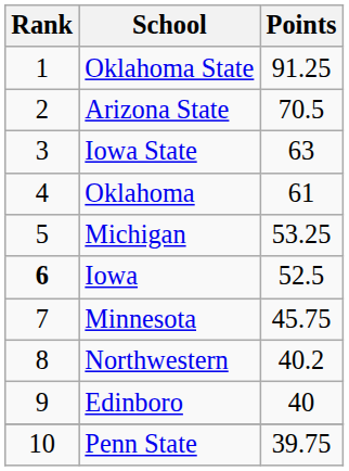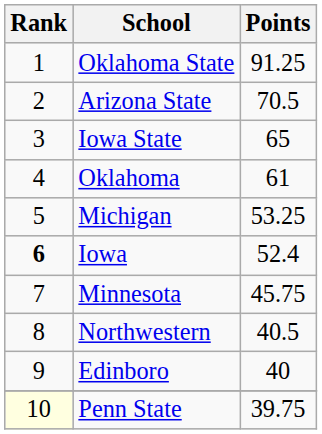Iowa State | Points: 63 -> 65
Iowa | Points: 52.5 -> 52.4
Northwestern | Points: 40.2 -> 40.5
Penn State | Rank: no background -> lightyellow background
